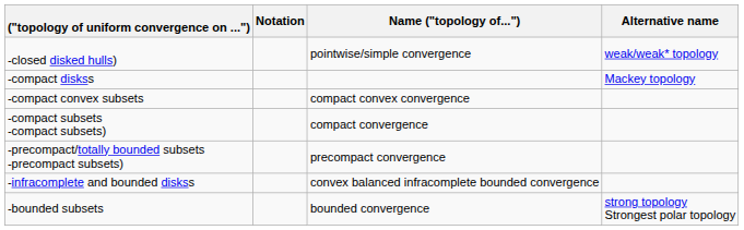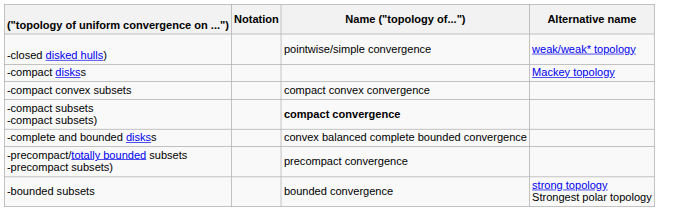-compact subsets -compact subsets) | Name ("topology of..."): normal -> bold
+ row: -complete and bounded diskss | convex balanced complete bounded convergence
- row: -infracomplete and bounded diskss | convex balanced infracomplete bounded convergence
